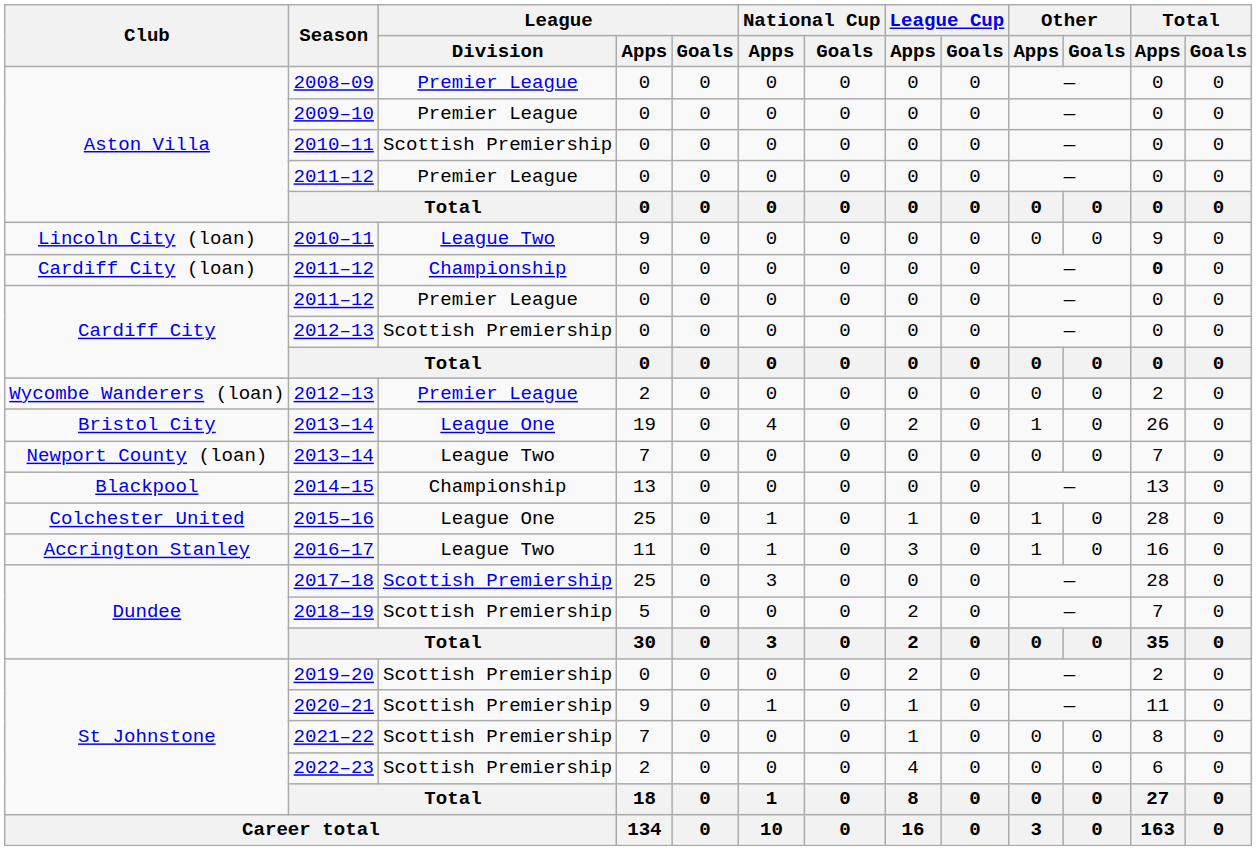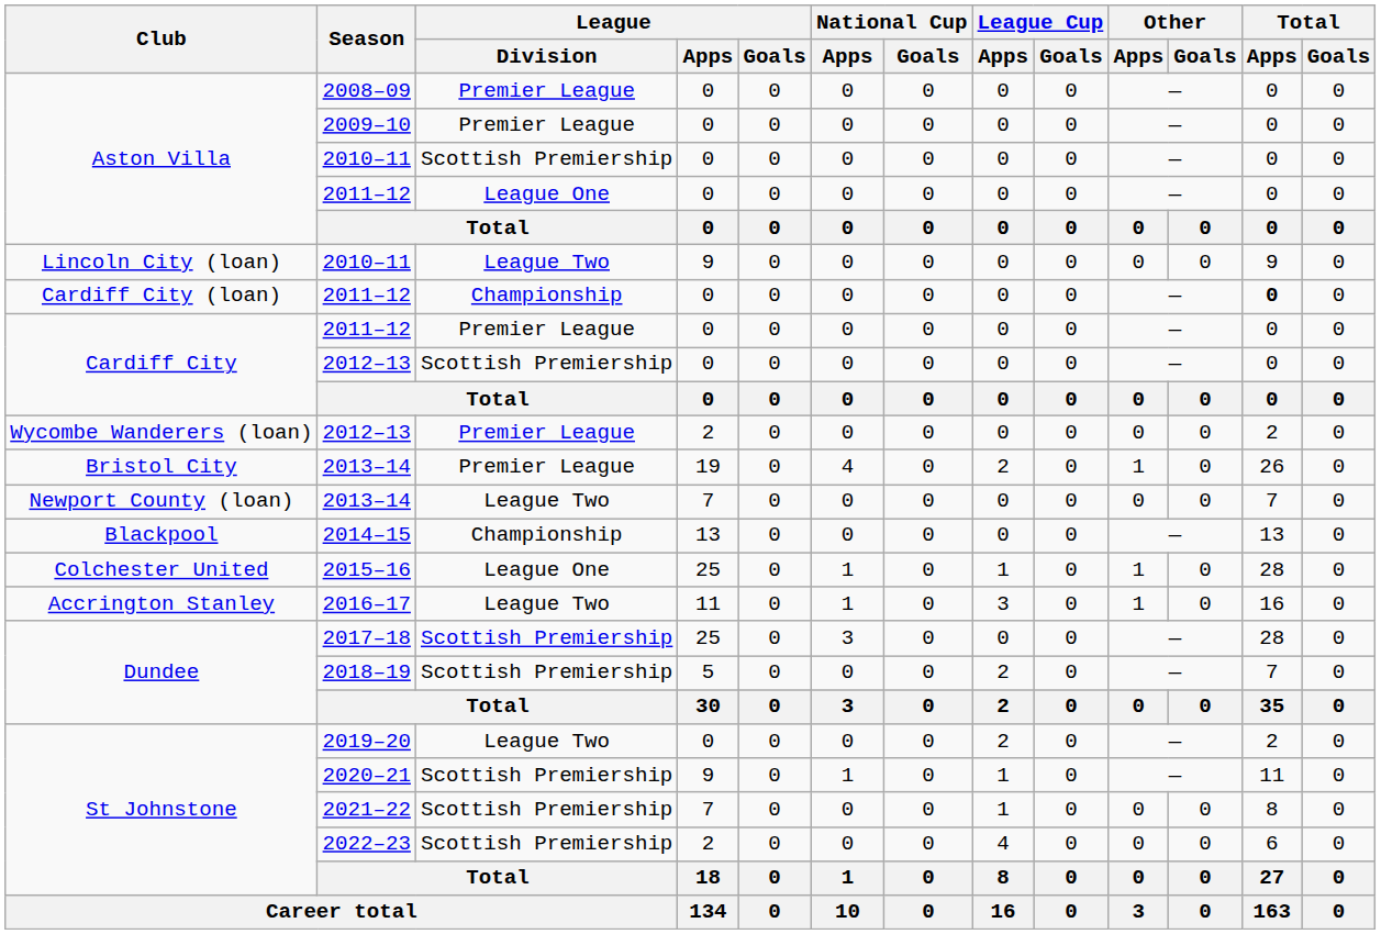Aston Villa / 2011–12 | League / Division: Premier League -> League One
Bristol City / 2013–14 | League / Division: League One -> Premier League
2019–20 | League / Division: Scottish Premiership -> League Two
